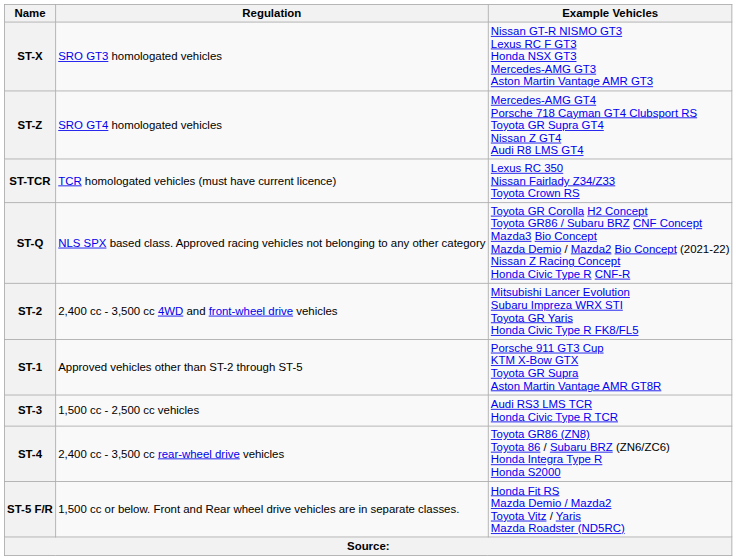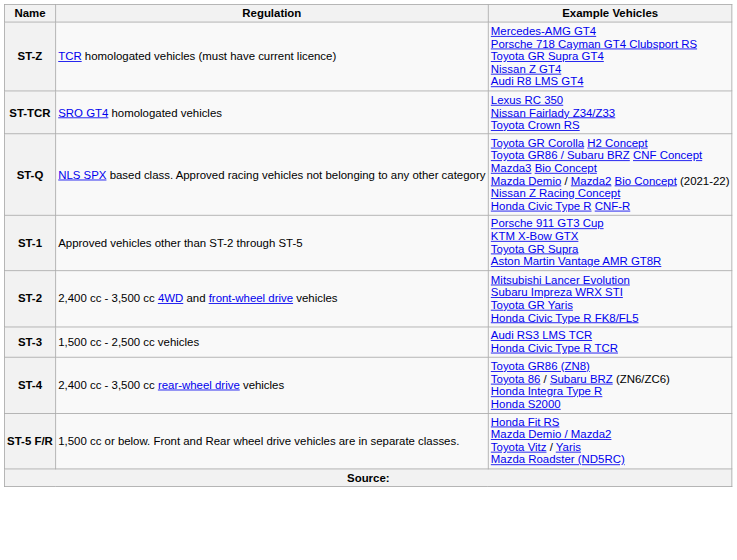- row: ST-X | SRO GT3 homologated vehicles | Nissan GT-R NISMO GT3 Lexus RC F GT3 Honda NSX GT3 Mercedes-AMG GT3 Aston Martin Vantage AMR GT3
ST-Z | Regulation: SRO GT4 homologated vehicles -> TCR homologated vehicles (must have current licence)
ST-TCR | Regulation: TCR homologated vehicles (must have current licence) -> SRO GT4 homologated vehicles
rows swapped: ST-1 <-> ST-2
